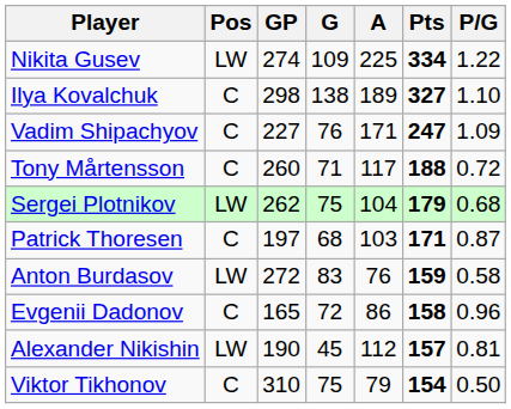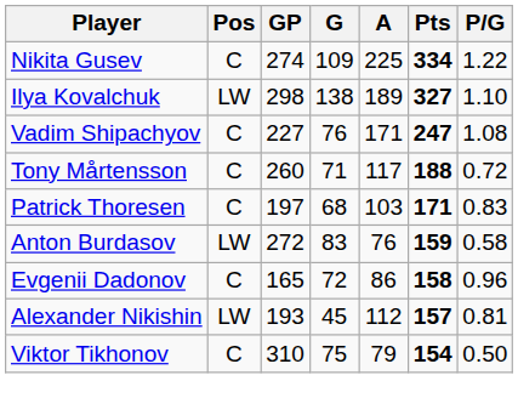Nikita Gusev | Pos: LW -> C
Ilya Kovalchuk | Pos: C -> LW
Vadim Shipachyov | P/G: 1.09 -> 1.08
- row: Sergei Plotnikov | LW | 262 | 75 | 104 | 179 | 0.68
Patrick Thoresen | P/G: 0.87 -> 0.83
Alexander Nikishin | GP: 190 -> 193
